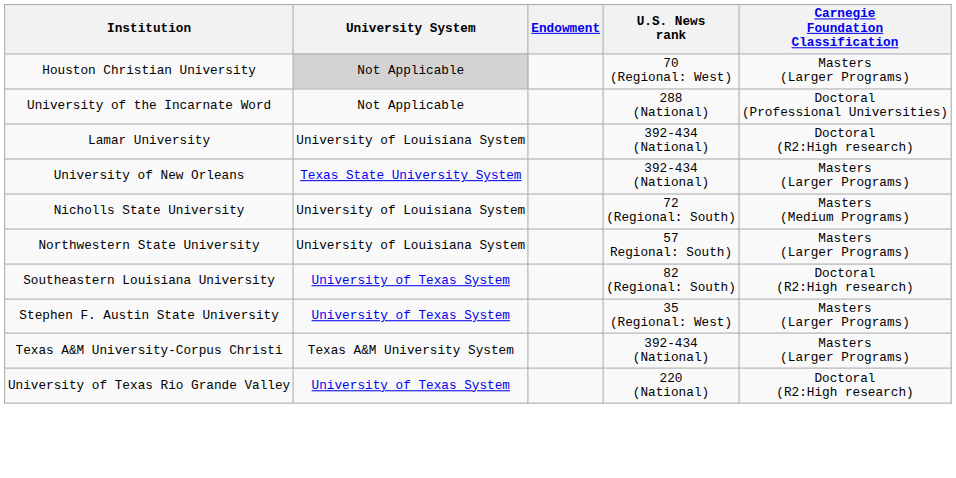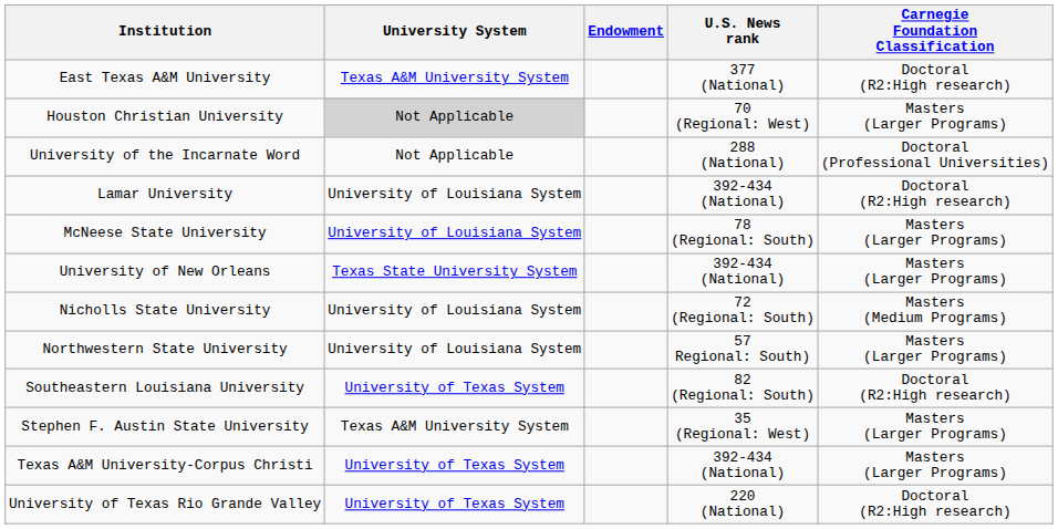+ row: East Texas A&M University | Texas A&M University System | 377 (National) | Doctoral (R2:High research)
+ row: McNeese State University | University of Louisiana System | 78 (Regional: South) | Masters (Larger Programs)
Stephen F. Austin State University | University System: University of Texas System -> Texas A&M University System
Texas A&M University-Corpus Christi | University System: Texas A&M University System -> University of Texas System
